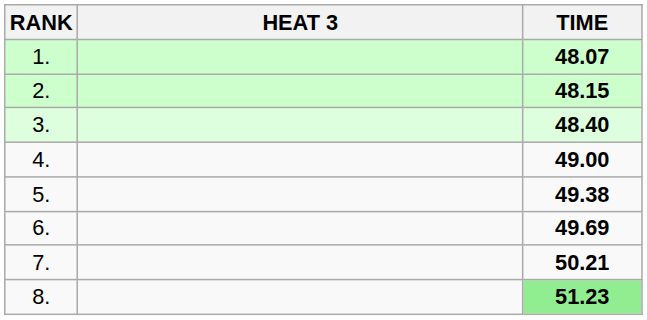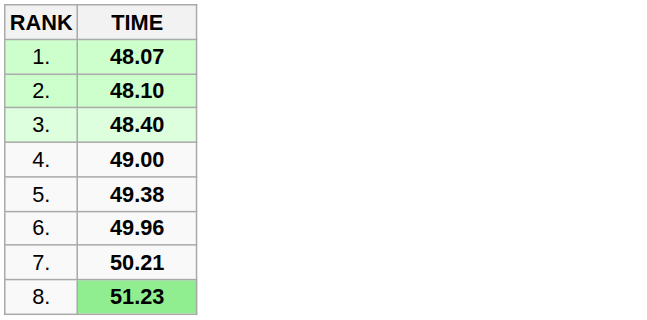- column: HEAT 3
2. | TIME: 48.15 -> 48.10
6. | TIME: 49.69 -> 49.96
